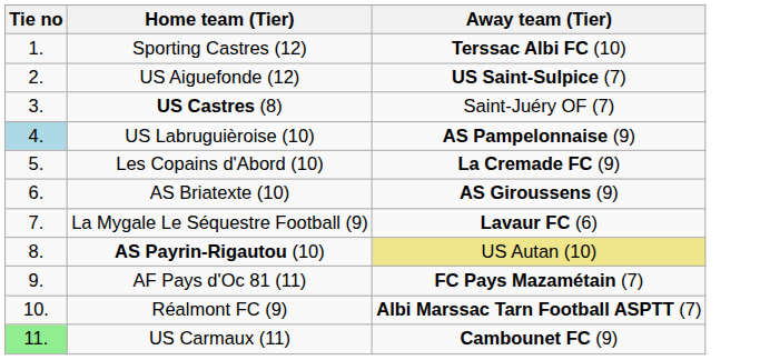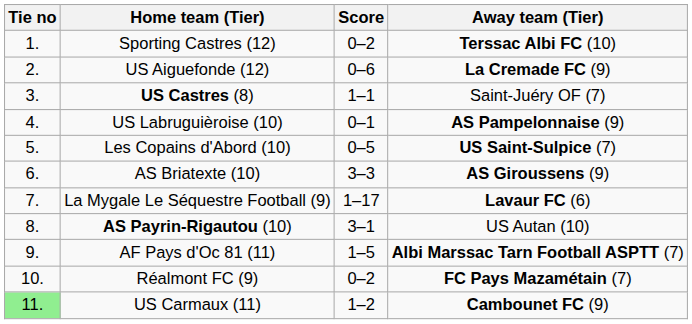+ column: Score | 0–2 | 0–6 | 1–1 | 0–1 | 0–5 | 3–3 | 1–17 | 3–1 | 1–5 | 0–2 | 1–2
US Aiguefonde (12) | Away team (Tier): US Saint-Sulpice (7) -> La Cremade FC (9)
US Labruguièroise (10) | Tie no: lightblue background -> no background
Les Copains d'Abord (10) | Away team (Tier): La Cremade FC (9) -> US Saint-Sulpice (7)
AS Payrin-Rigautou (10) | Away team (Tier): khaki background -> no background
AF Pays d'Oc 81 (11) | Away team (Tier): FC Pays Mazamétain (7) -> Albi Marssac Tarn Football ASPTT (7)
Réalmont FC (9) | Away team (Tier): Albi Marssac Tarn Football ASPTT (7) -> FC Pays Mazamétain (7)
